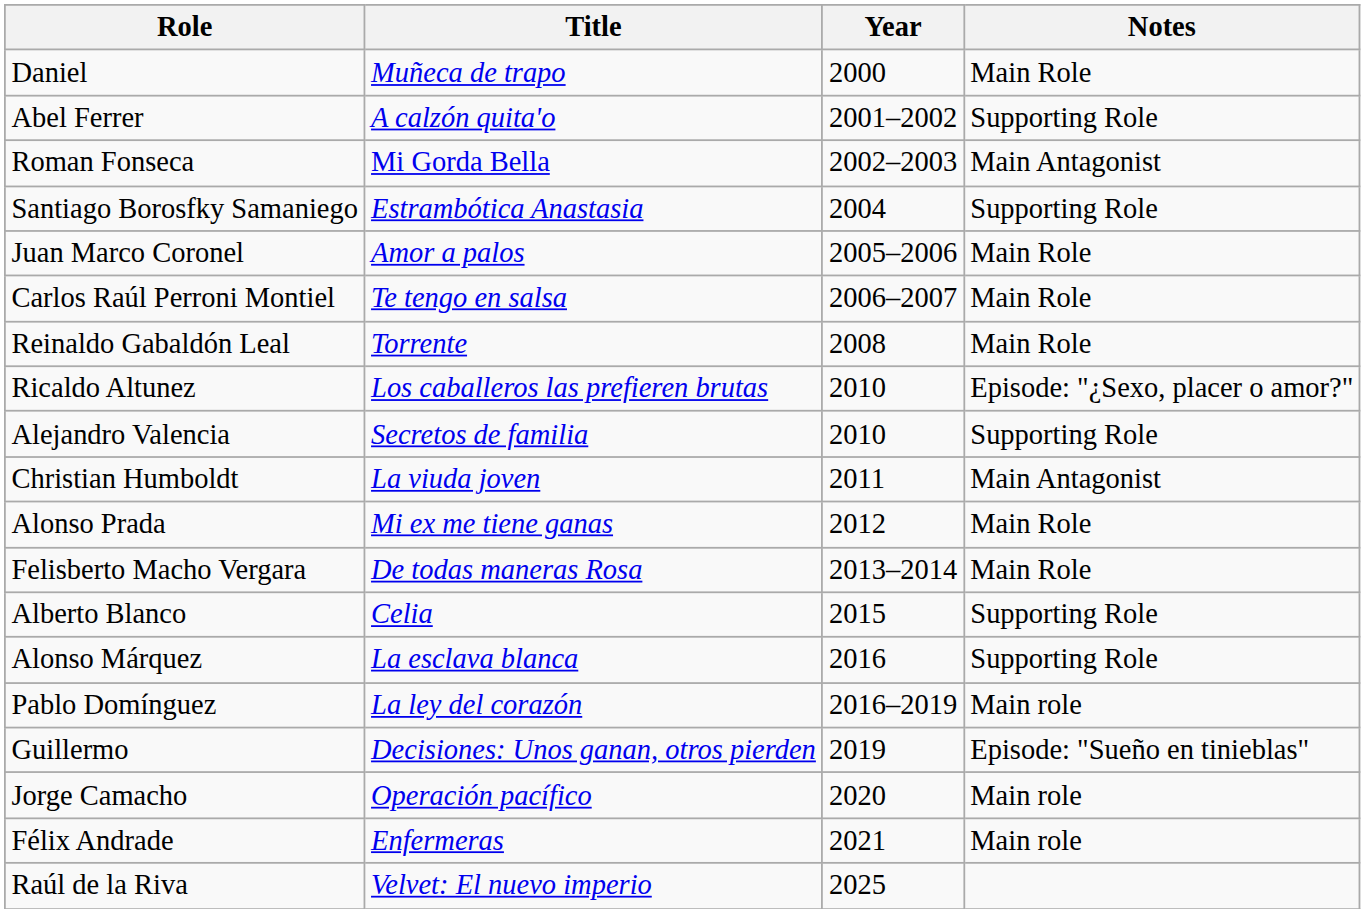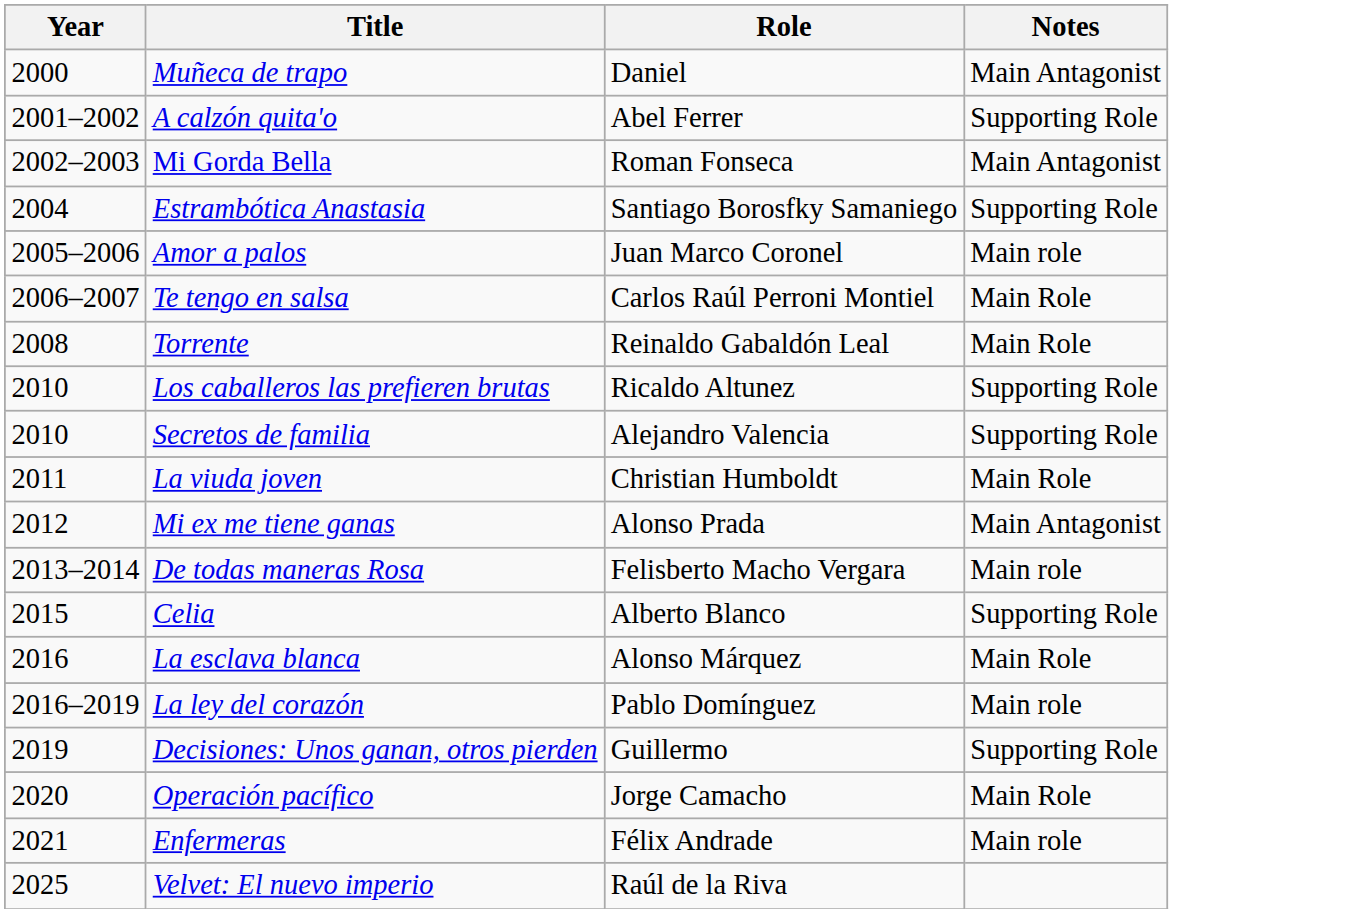columns swapped: Year <-> Role
Muñeca de trapo | Notes: Main Role -> Main Antagonist
Amor a palos | Notes: Main Role -> Main role
Los caballeros las prefieren brutas | Notes: Episode: "¿Sexo, placer o amor?" -> Supporting Role
La viuda joven | Notes: Main Antagonist -> Main Role
Mi ex me tiene ganas | Notes: Main Role -> Main Antagonist
De todas maneras Rosa | Notes: Main Role -> Main role
La esclava blanca | Notes: Supporting Role -> Main Role
Decisiones: Unos ganan, otros pierden | Notes: Episode: "Sueño en tinieblas" -> Supporting Role
Operación pacífico | Notes: Main role -> Main Role
